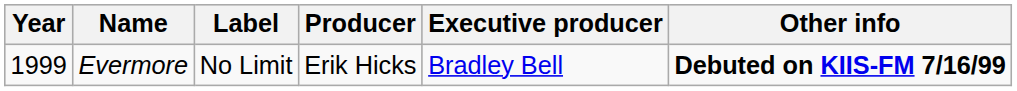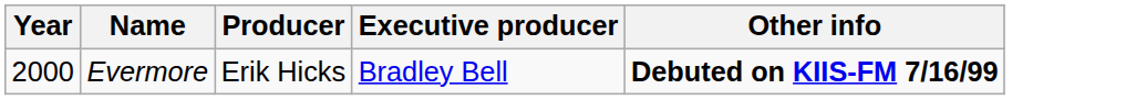- column: Label | No Limit
Evermore | Year: 1999 -> 2000
